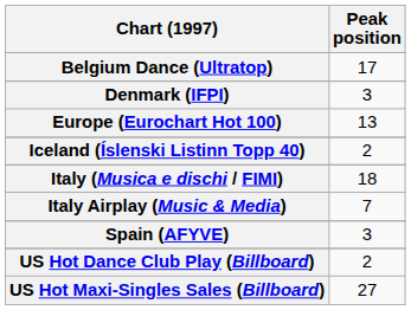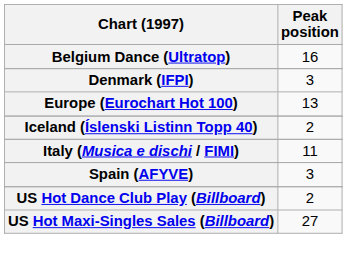Belgium Dance (Ultratop) | Peak position: 17 -> 16
Italy (Musica e dischi / FIMI) | Peak position: 18 -> 11
- row: Italy Airplay (Music & Media) | 7
